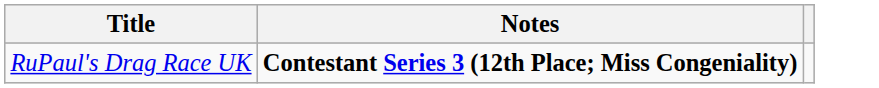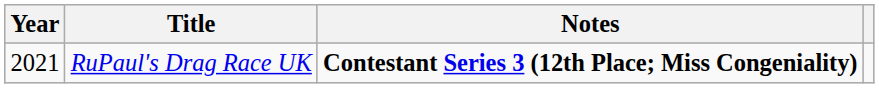+ column: Year | 2021
